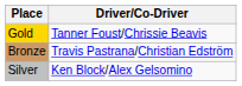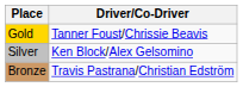rows swapped: Silver <-> Bronze
